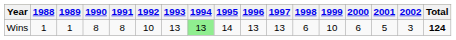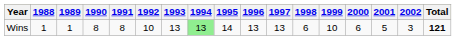Wins | Total: 124 -> 121
